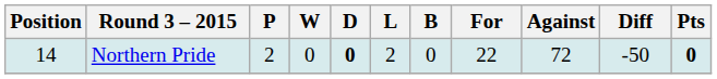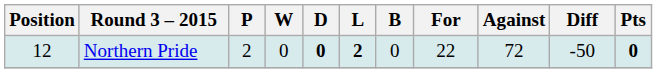Northern Pride | Position: 14 -> 12
Northern Pride | L: normal -> bold
